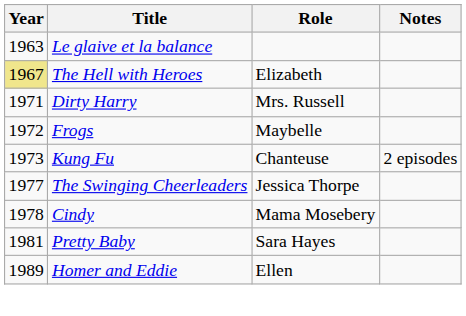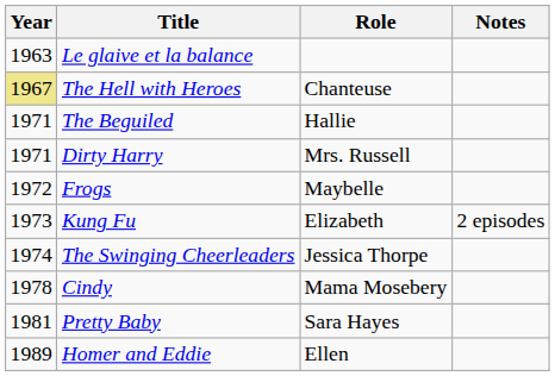The Hell with Heroes | Role: Elizabeth -> Chanteuse
+ row: 1971 | The Beguiled | Hallie
Kung Fu | Role: Chanteuse -> Elizabeth
The Swinging Cheerleaders | Year: 1977 -> 1974
